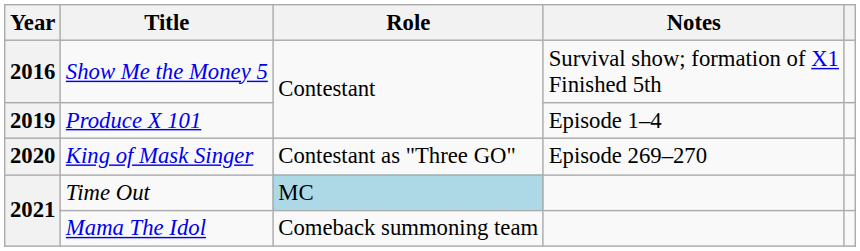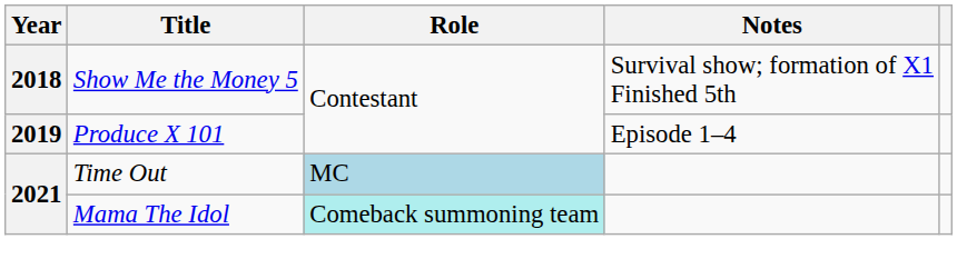Show Me the Money 5 | Year: 2016 -> 2018
- row: 2020 | King of Mask Singer | Contestant as "Three GO" | Episode 269–270
Mama The Idol | Role: no background -> paleturquoise background
